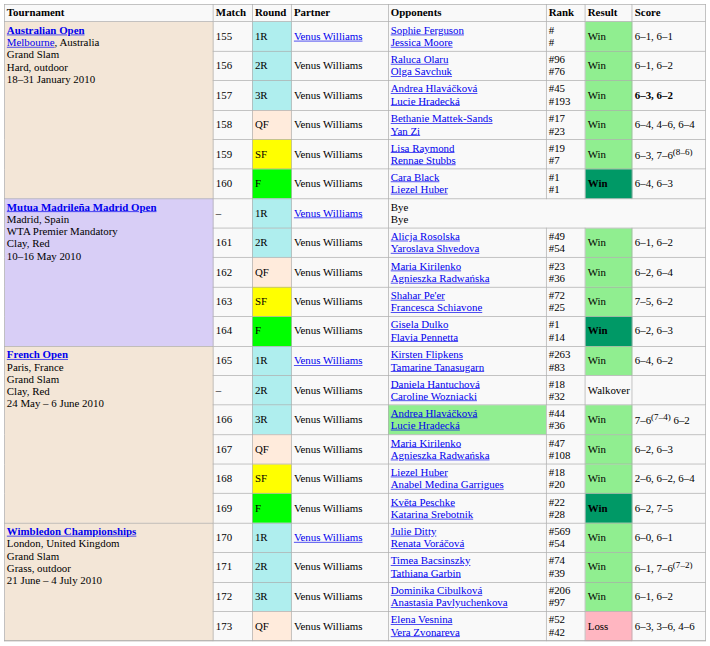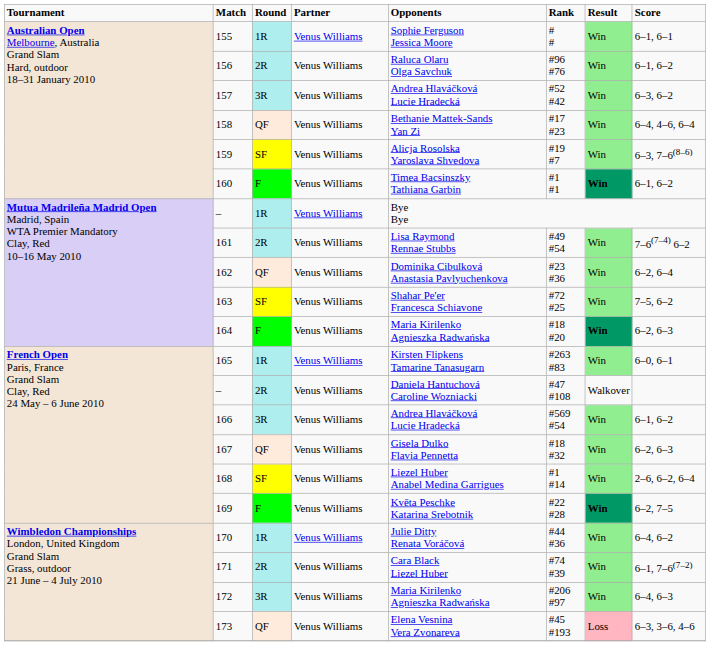157 | column 6: #45 #193 -> #52 #42
157 | column 8: bold -> normal
159 | column 5: Lisa Raymond Rennae Stubbs -> Alicja Rosolska Yaroslava Shvedova
160 | column 5: Cara Black Liezel Huber -> Timea Bacsinszky Tathiana Garbin
160 | column 8: 6–4, 6–3 -> 6–1, 6–2
161 | column 5: Alicja Rosolska Yaroslava Shvedova -> Lisa Raymond Rennae Stubbs
161 | column 8: 6–1, 6–2 -> 7–6(7–4) 6–2
162 | column 5: Maria Kirilenko Agnieszka Radwańska -> Dominika Cibulková Anastasia Pavlyuchenkova
164 | column 5: Gisela Dulko Flavia Pennetta -> Maria Kirilenko Agnieszka Radwańska
164 | column 6: #1 #14 -> #18 #20
165 | column 8: 6–4, 6–2 -> 6–0, 6–1
– / 2R | column 6: #18 #32 -> #47 #108
166 | column 5: lightgreen background -> no background
166 | column 6: #44 #36 -> #569 #54
166 | column 8: 7–6(7–4) 6–2 -> 6–1, 6–2
167 | column 5: Maria Kirilenko Agnieszka Radwańska -> Gisela Dulko Flavia Pennetta
167 | column 6: #47 #108 -> #18 #32
168 | column 6: #18 #20 -> #1 #14
170 | column 6: #569 #54 -> #44 #36
170 | column 8: 6–0, 6–1 -> 6–4, 6–2
171 | column 5: Timea Bacsinszky Tathiana Garbin -> Cara Black Liezel Huber
172 | column 5: Dominika Cibulková Anastasia Pavlyuchenkova -> Maria Kirilenko Agnieszka Radwańska
172 | column 8: 6–1, 6–2 -> 6–4, 6–3
173 | column 6: #52 #42 -> #45 #193
